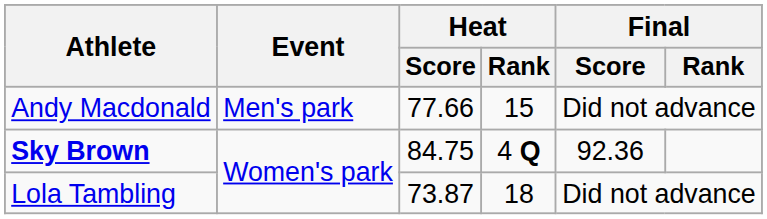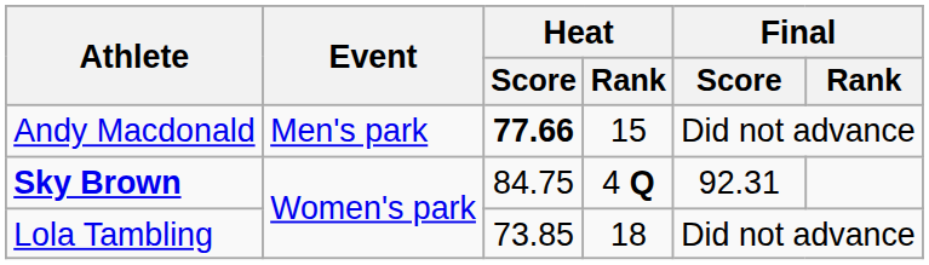Andy Macdonald | Heat / Score: normal -> bold
Sky Brown | Final / Score: 92.36 -> 92.31
Lola Tambling | Heat / Score: 73.87 -> 73.85
